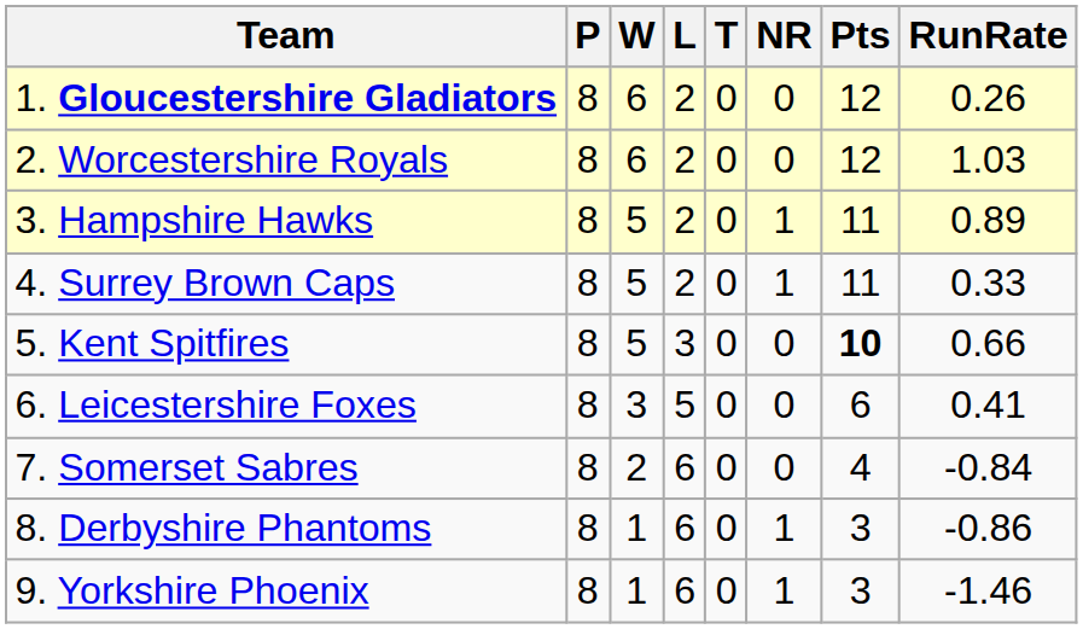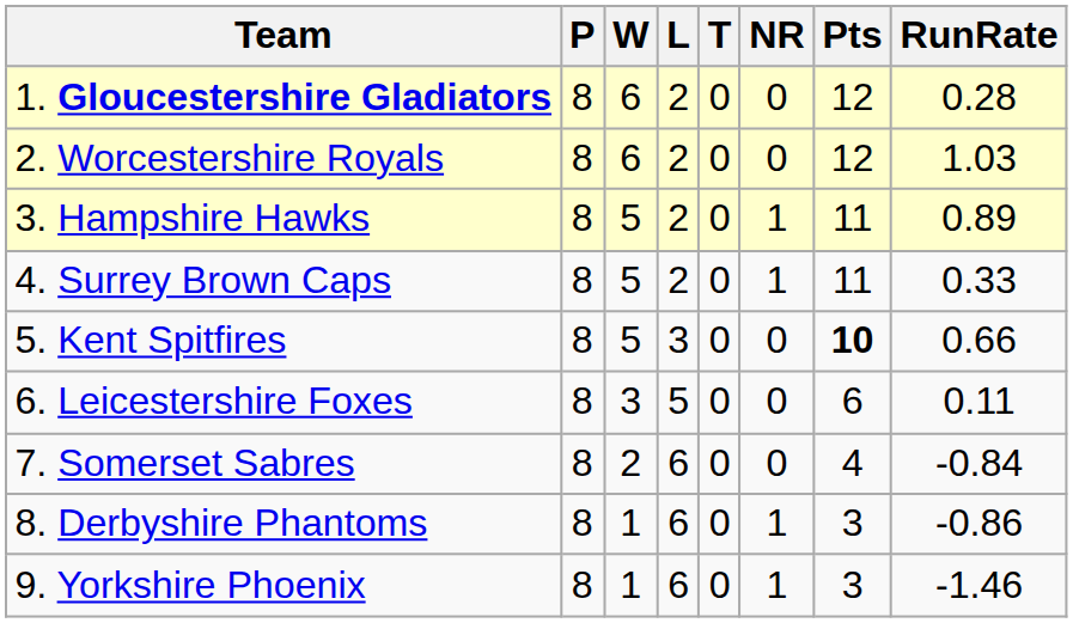1. Gloucestershire Gladiators | RunRate: 0.26 -> 0.28
6. Leicestershire Foxes | RunRate: 0.41 -> 0.11
